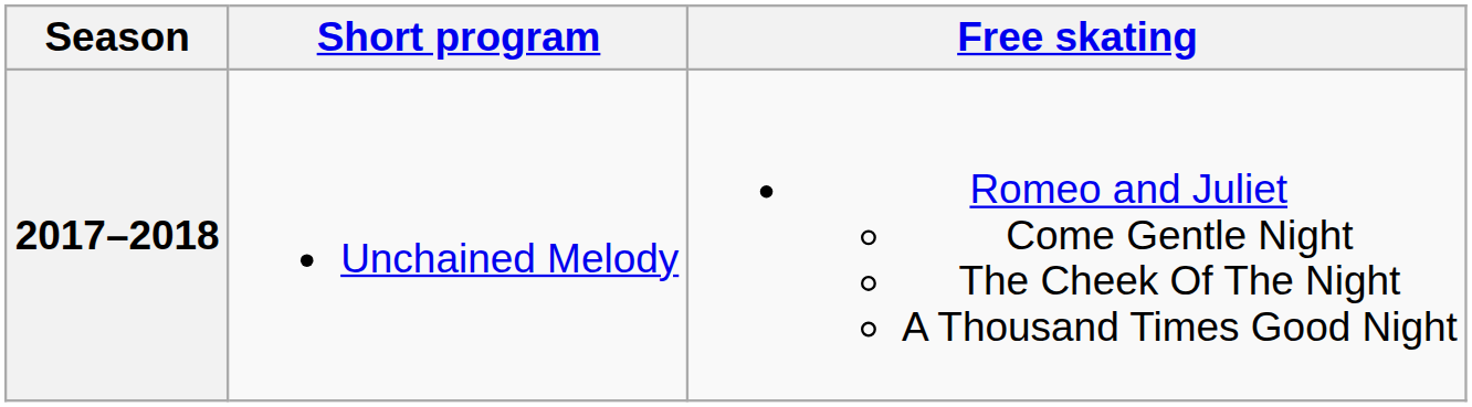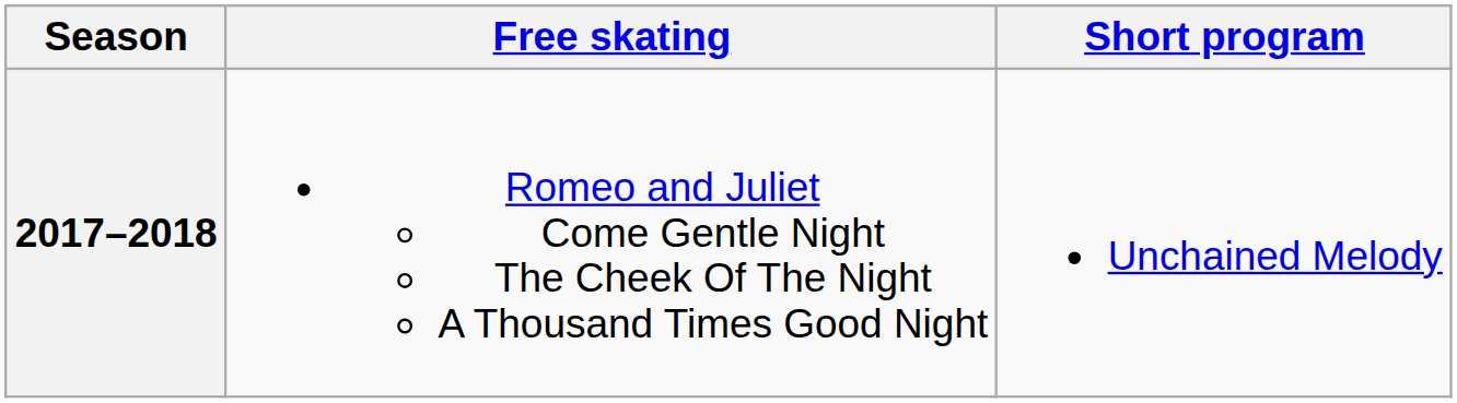columns swapped: Short program <-> Free skating
